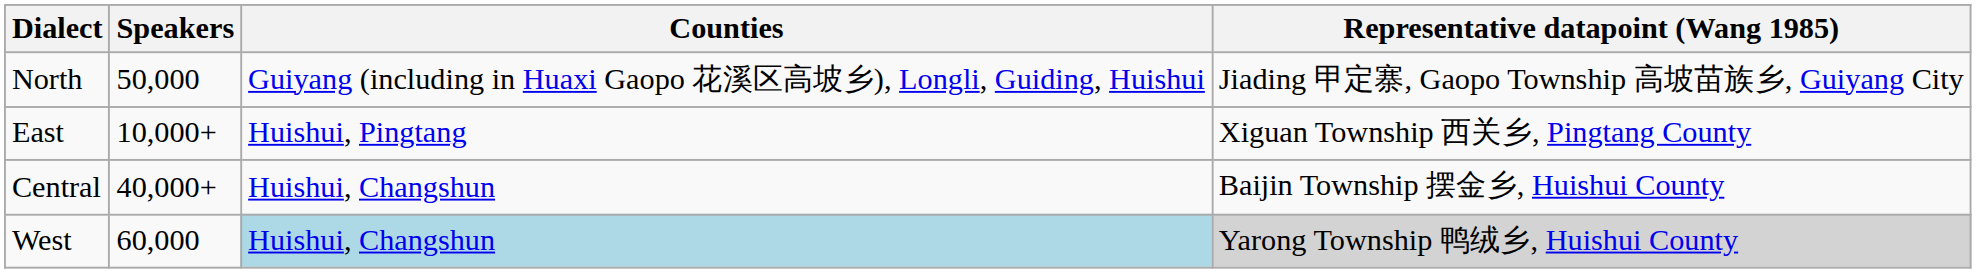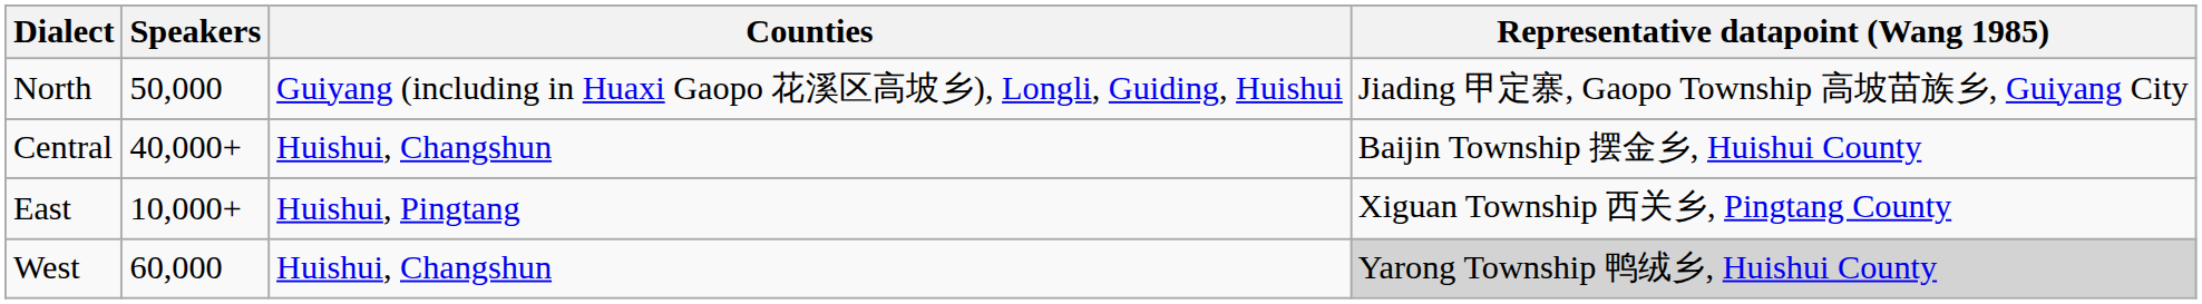rows swapped: Central <-> East
West | Counties: lightblue background -> no background
